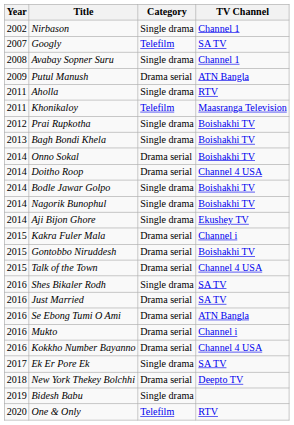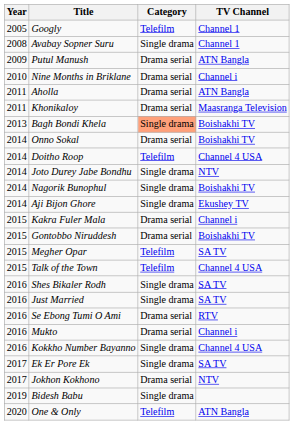- row: 2002 | Nirbason | Single drama | Channel 1
Googly | Year: 2007 -> 2005
Googly | TV Channel: SA TV -> Channel 1
+ row: 2010 | Nine Months in Briklane | Drama serial | Channel i
Aholla | Category: Single drama -> Drama serial
Aholla | TV Channel: RTV -> ATN Bangla
Khonikaloy | Category: Telefilm -> Drama serial
- row: 2012 | Prai Rupkotha | Single drama | Boishakhi TV
Bagh Bondi Khela | Category: no background -> lightsalmon background
Doitho Roop | Category: Drama serial -> Telefilm
- row: 2014 | Bodle Jawar Golpo | Single drama | Boishakhi TV
+ row: 2014 | Joto Durey Jabe Bondhu | Single drama | NTV
+ row: 2015 | Megher Opar | Telefilm | SA TV
Talk of the Town | Category: Drama serial -> Telefilm
Just Married | Category: Drama serial -> Single drama
Se Ebong Tumi O Ami | TV Channel: ATN Bangla -> RTV
Kokkho Number Bayanno | Category: Drama serial -> Single drama
+ row: 2017 | Jokhon Kokhono | Drama serial | NTV
- row: 2018 | New York Thekey Bolchhi | Drama serial | Deepto TV
One & Only | TV Channel: RTV -> ATN Bangla
